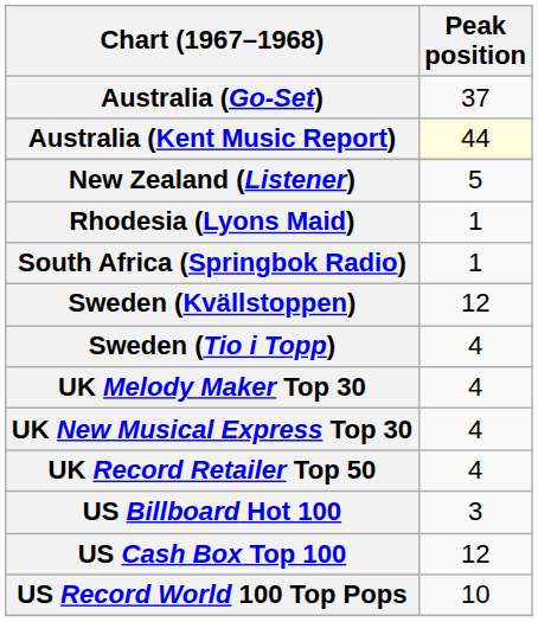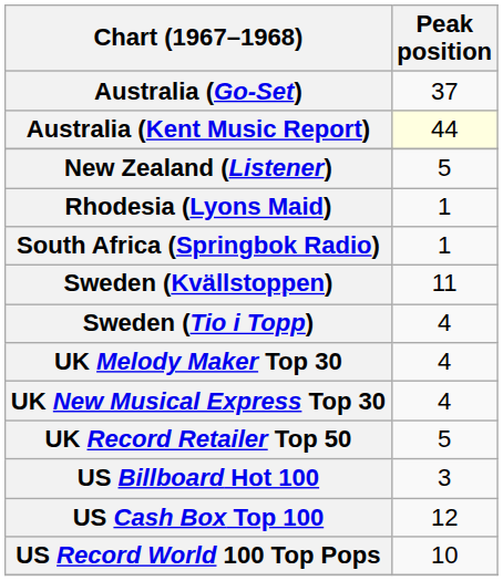Sweden (Kvällstoppen) | Peak position: 12 -> 11
UK Record Retailer Top 50 | Peak position: 4 -> 5
